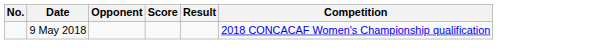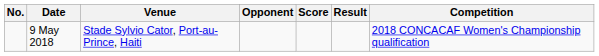+ column: Venue | Stade Sylvio Cator, Port-au-Prince, Haiti
